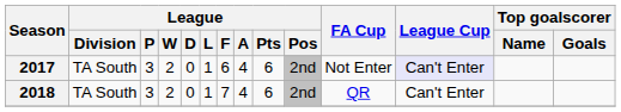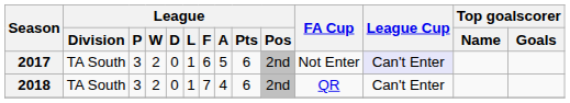2017 | League / A: 4 -> 5
